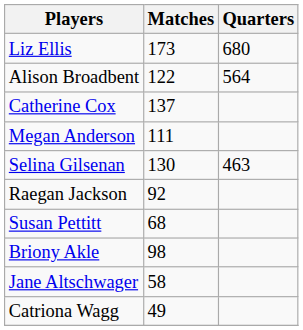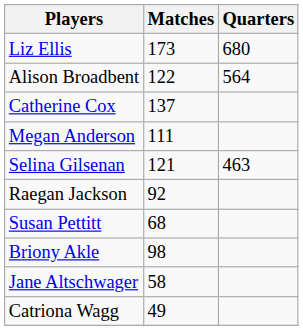Selina Gilsenan | Matches: 130 -> 121
